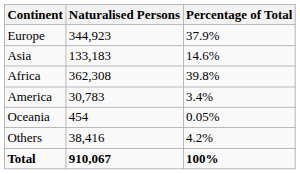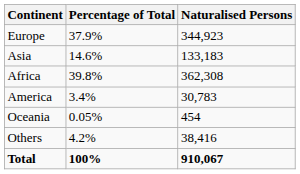columns swapped: Naturalised Persons <-> Percentage of Total
